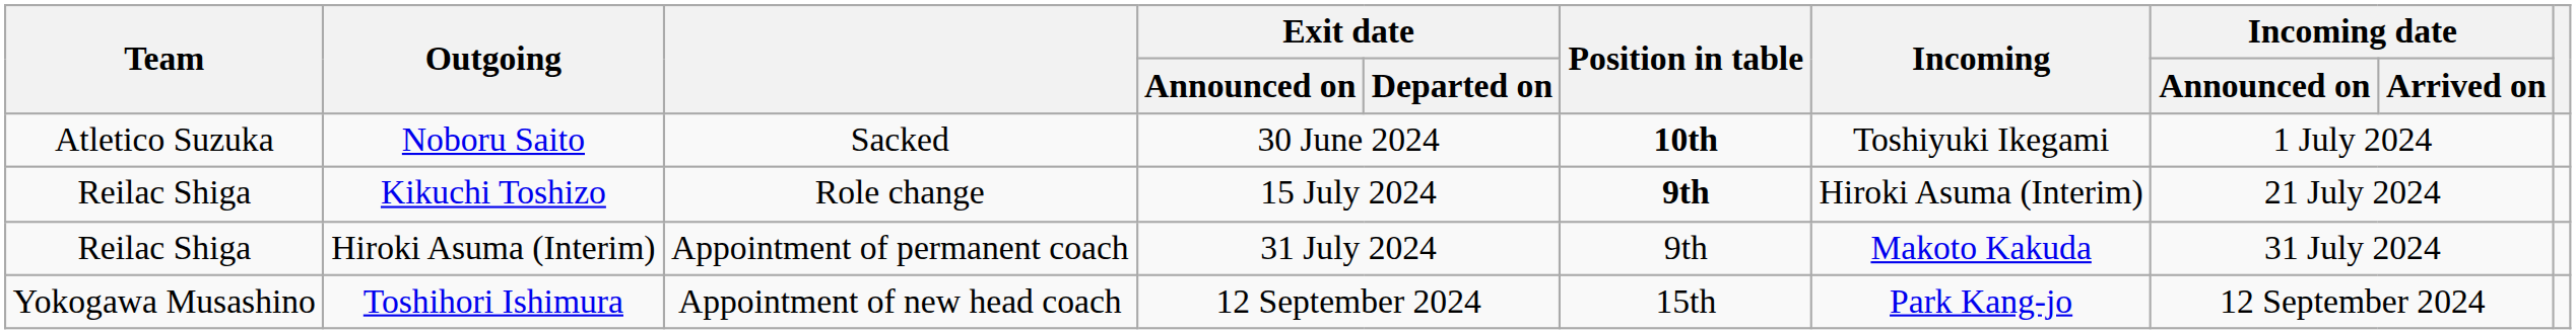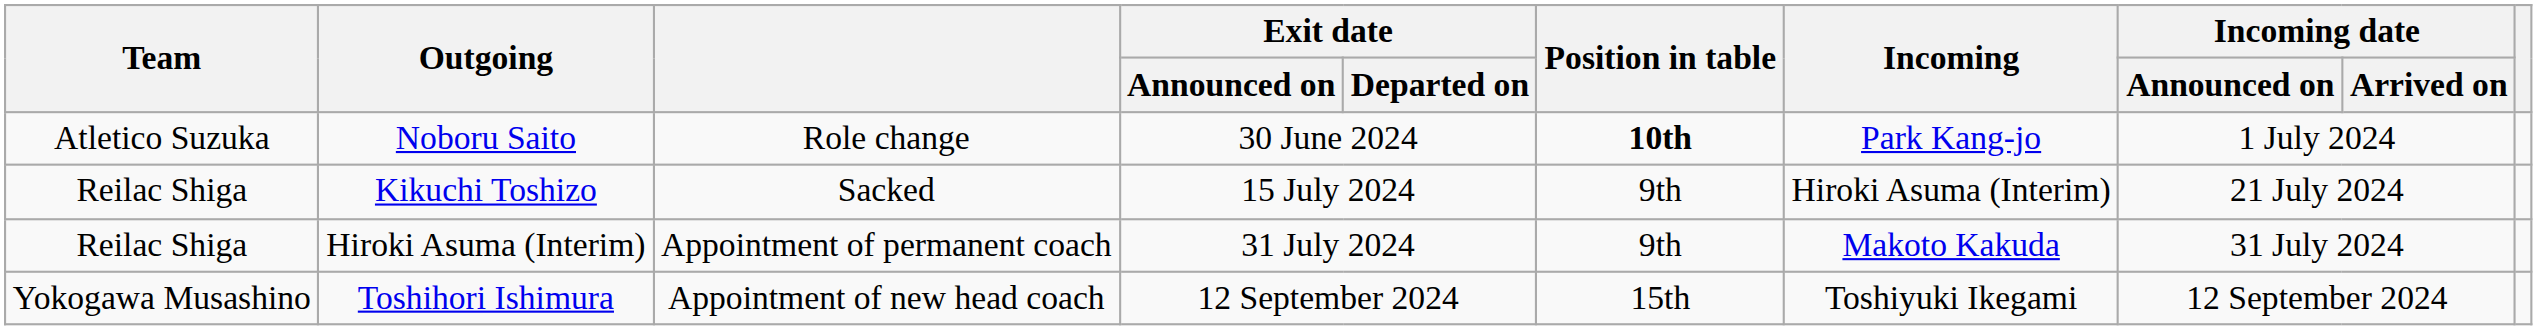Noboru Saito | column 3: Sacked -> Role change
Noboru Saito | Incoming: Toshiyuki Ikegami -> Park Kang-jo
Kikuchi Toshizo | column 3: Role change -> Sacked
Kikuchi Toshizo | Position in table: bold -> normal
Toshihori Ishimura | Incoming: Park Kang-jo -> Toshiyuki Ikegami
